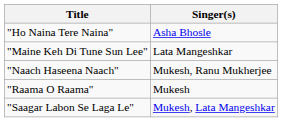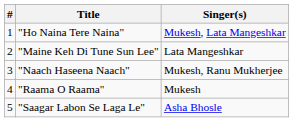+ column: # | 1 | 2 | 3 | 4 | 5
"Ho Naina Tere Naina" | Singer(s): Asha Bhosle -> Mukesh, Lata Mangeshkar
"Saagar Labon Se Laga Le" | Singer(s): Mukesh, Lata Mangeshkar -> Asha Bhosle
